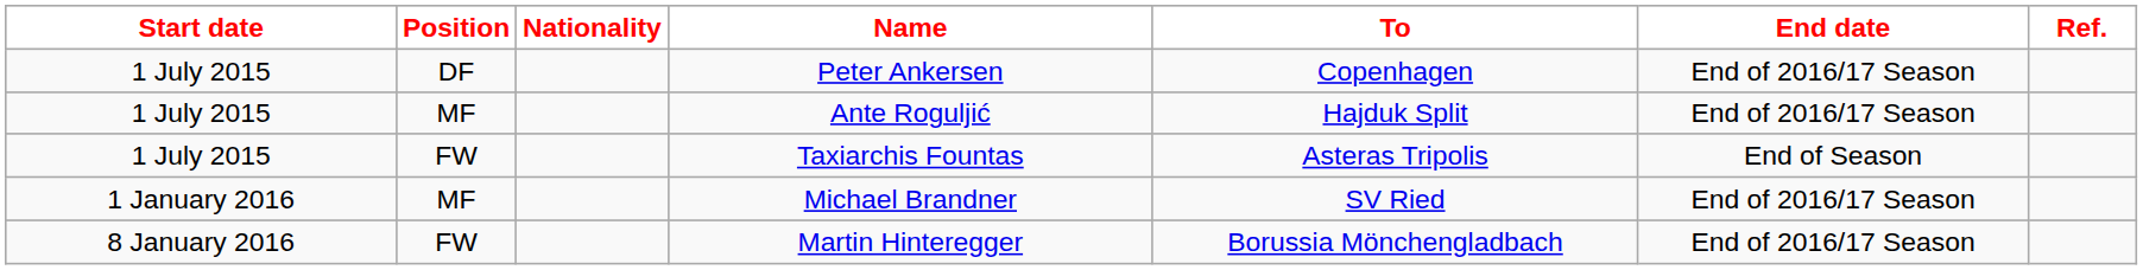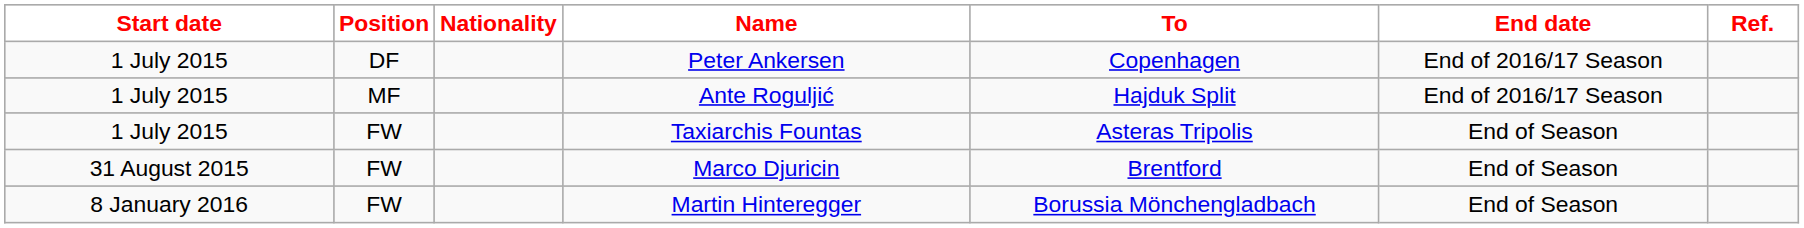+ row: 31 August 2015 | FW | Marco Djuricin | Brentford | End of Season
- row: 1 January 2016 | MF | Michael Brandner | SV Ried | End of 2016/17 Season
Martin Hinteregger | End date: End of 2016/17 Season -> End of Season
